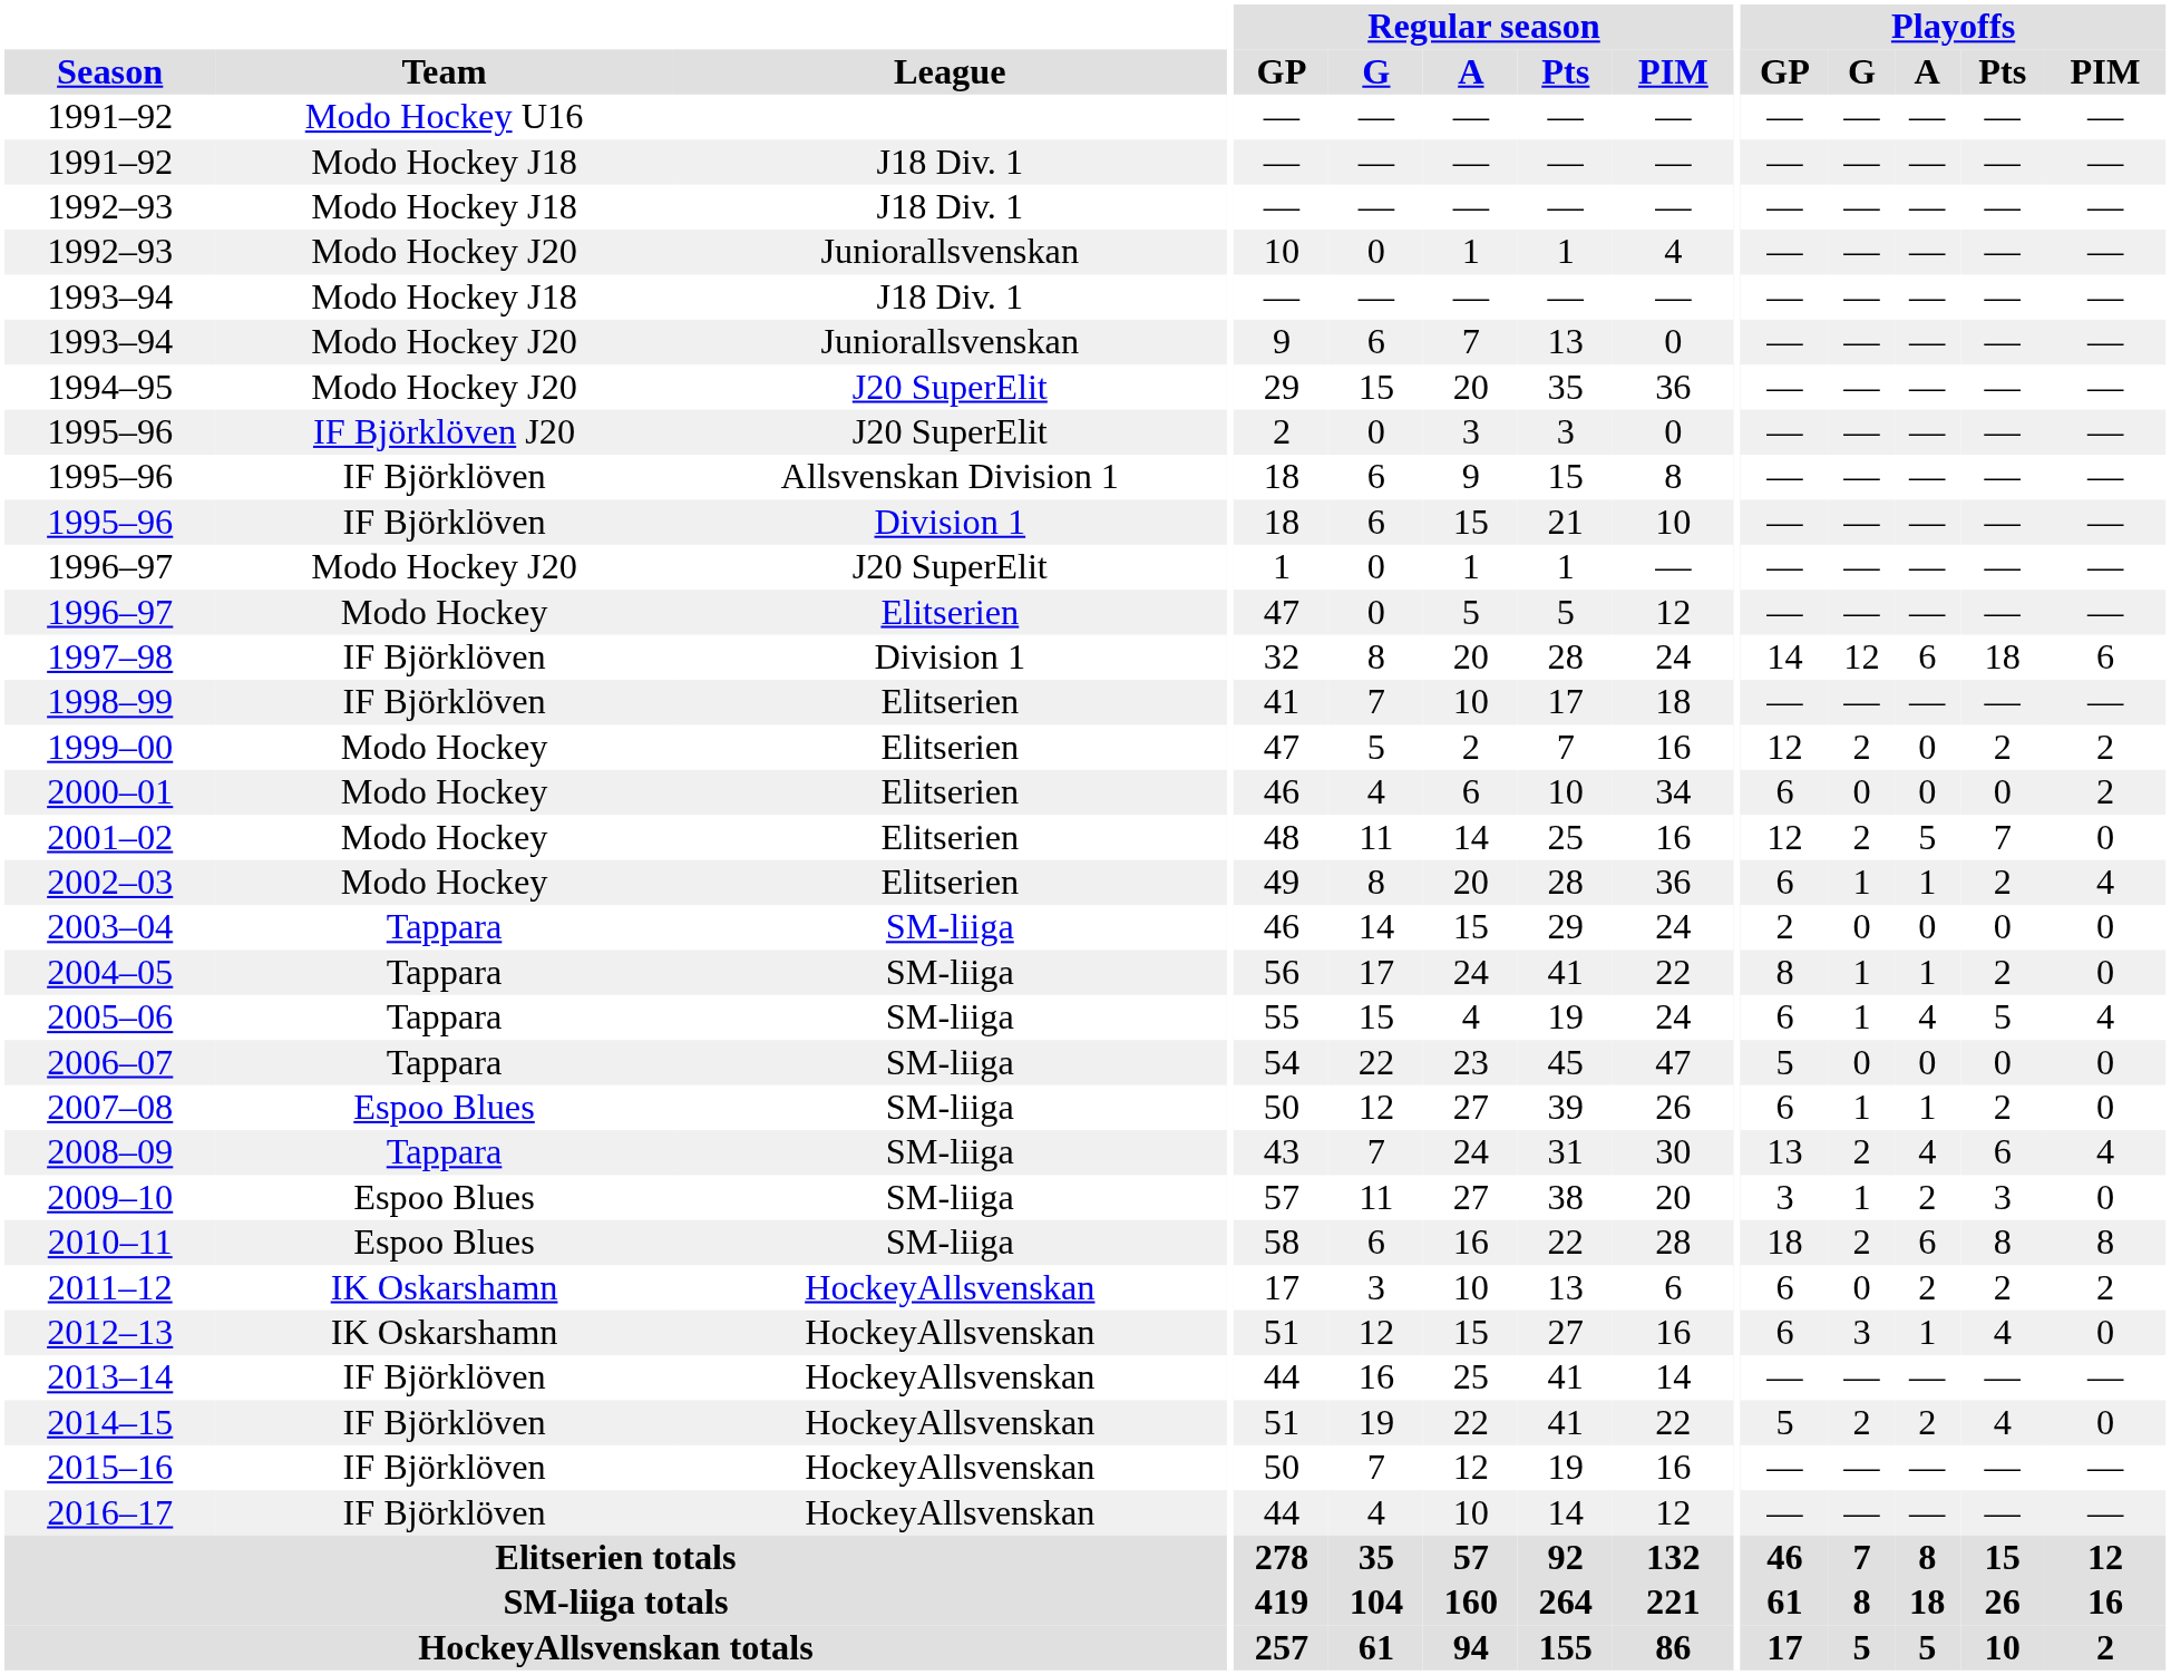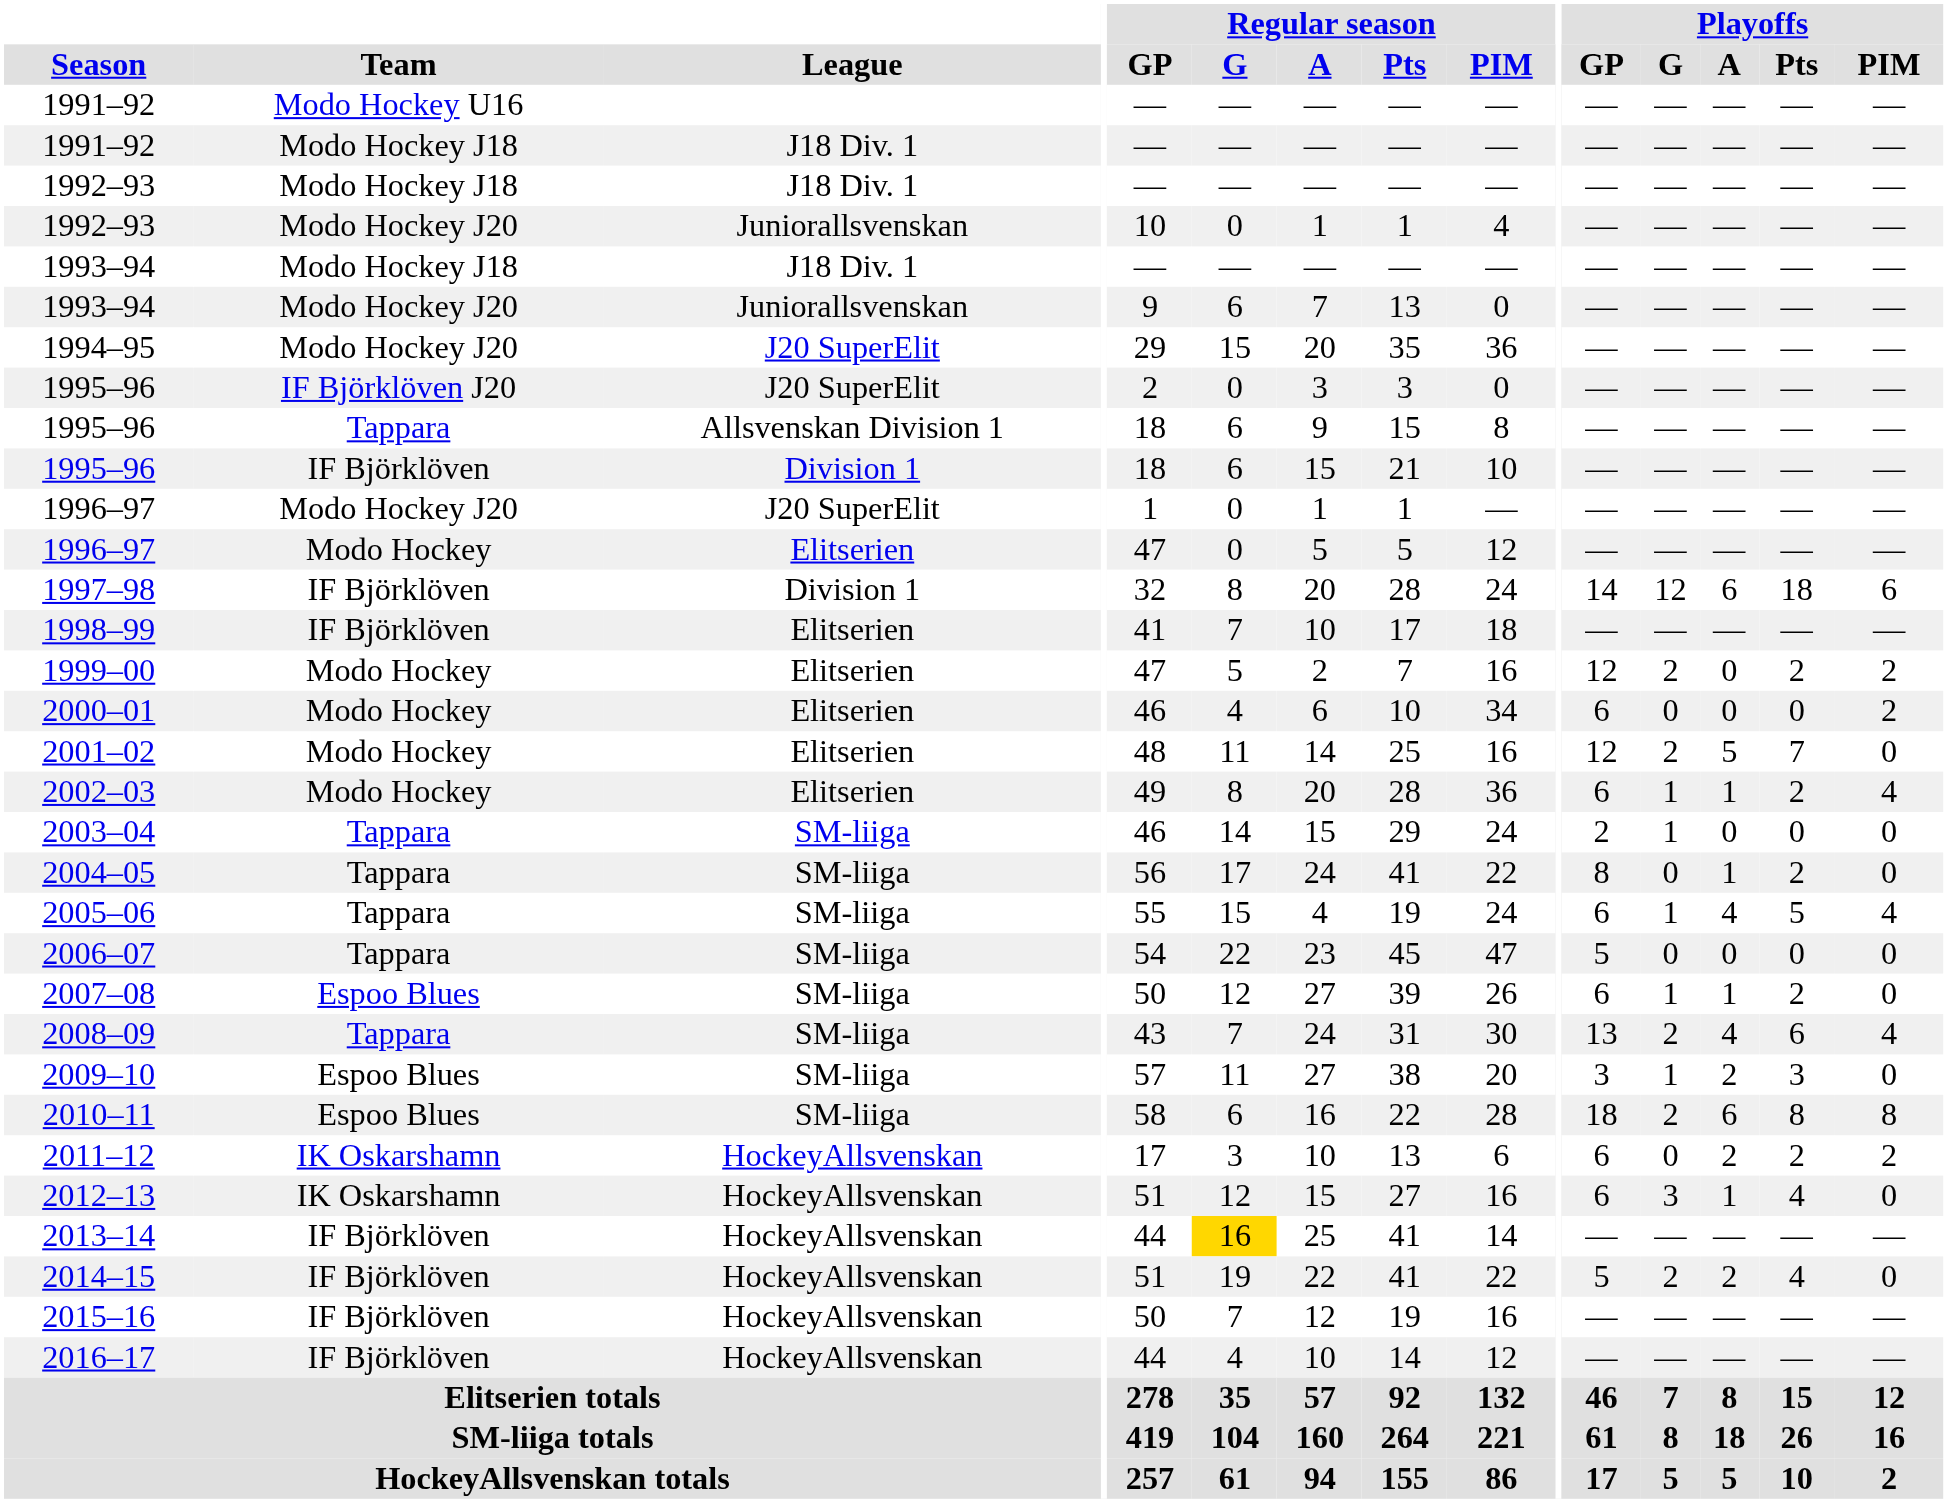1995–96 / Allsvenskan Division 1 | Team: IF Björklöven -> Tappara
2003–04 | Playoffs / G: 0 -> 1
2004–05 | Playoffs / G: 1 -> 0
2013–14 | Regular season / G: no background -> gold background
